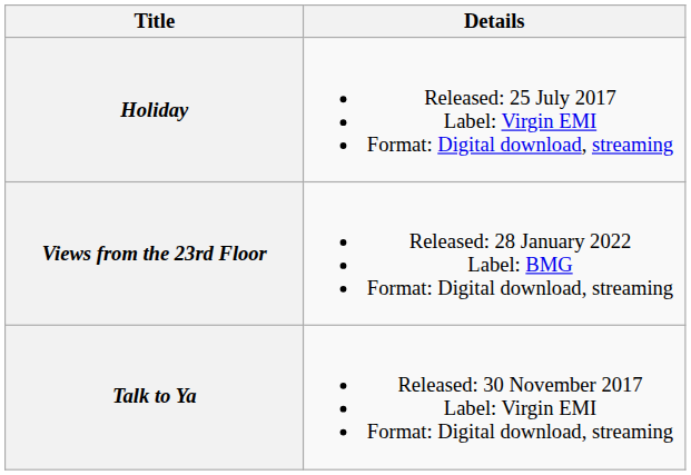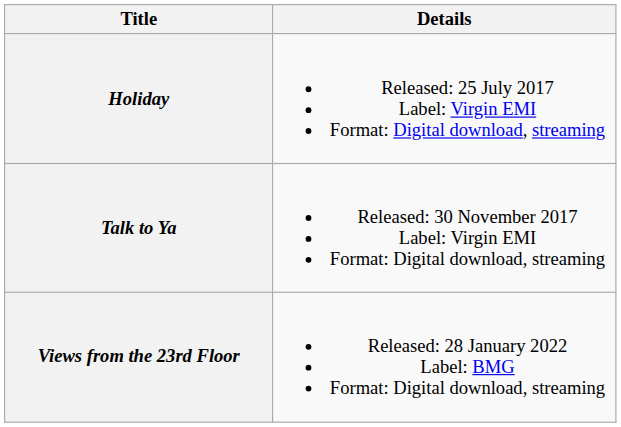rows swapped: Talk to Ya <-> Views from the 23rd Floor
